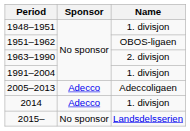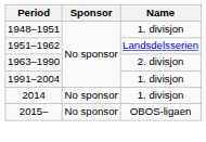1951–1962 | Name: OBOS-ligaen -> Landsdelsserien
- row: 2005–2013 | Adecco | Adeccoligaen
2014 | Sponsor: Adecco -> No sponsor
2015– | Name: Landsdelsserien -> OBOS-ligaen
